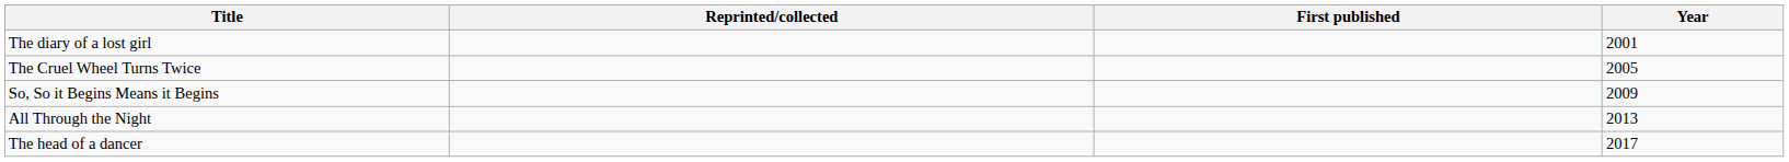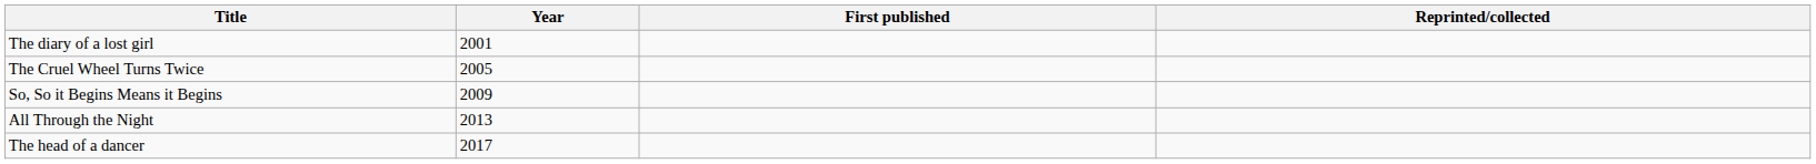columns swapped: Year <-> Reprinted/collected
